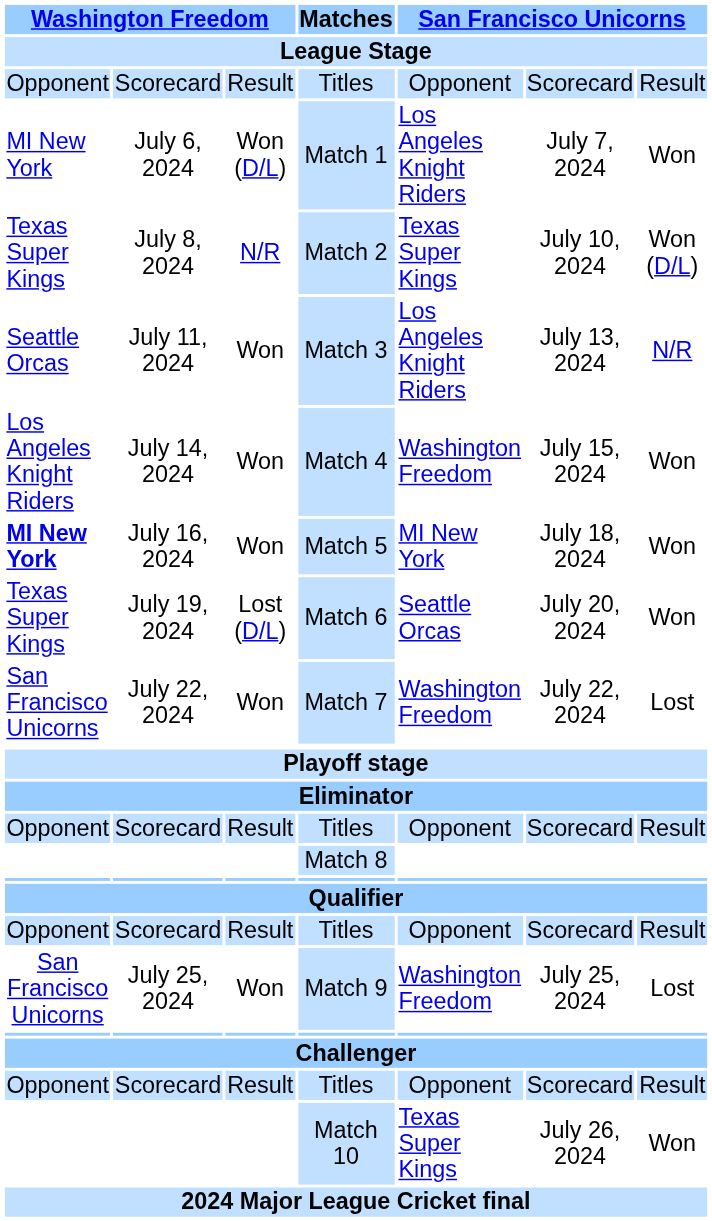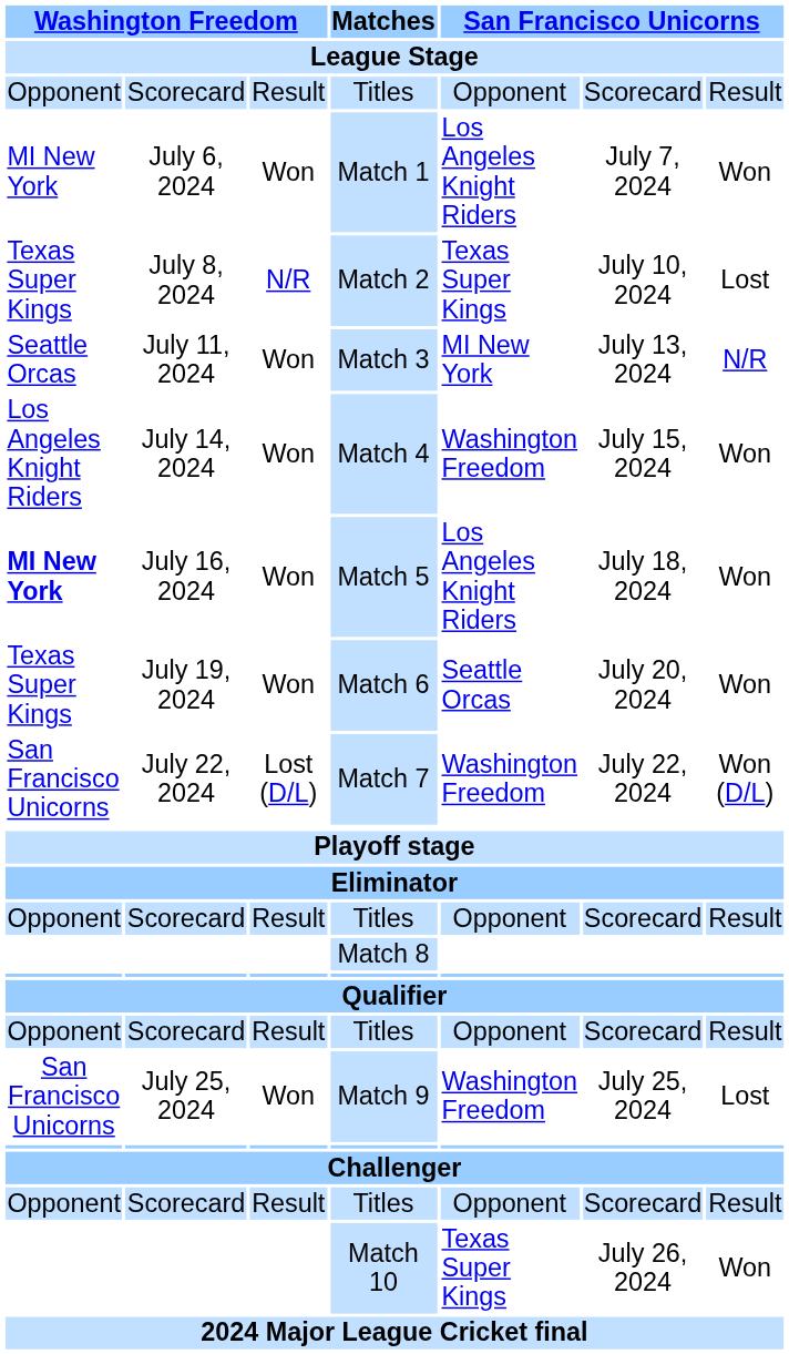Match 1 | column 3: Won (D/L) -> Won
Match 2 | column 7: Won (D/L) -> Lost
Match 3 | column 5: Los Angeles Knight Riders -> MI New York
Match 5 | column 5: MI New York -> Los Angeles Knight Riders
Match 6 | column 3: Lost (D/L) -> Won
Match 7 | column 3: Won -> Lost (D/L)
Match 7 | column 7: Lost -> Won (D/L)
